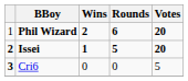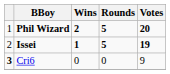Phil Wizard | Rounds: 6 -> 5
Issei | column 1: bold -> normal
Issei | Votes: 20 -> 19
Cri6 | Votes: 5 -> 9
